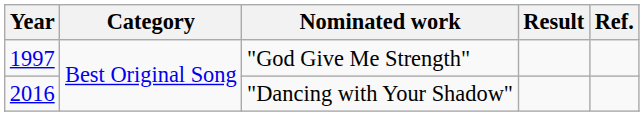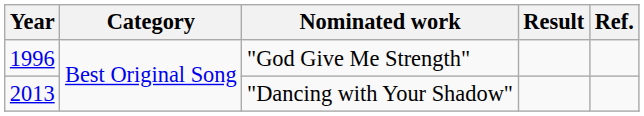"God Give Me Strength" | Year: 1997 -> 1996
"Dancing with Your Shadow" | Year: 2016 -> 2013
